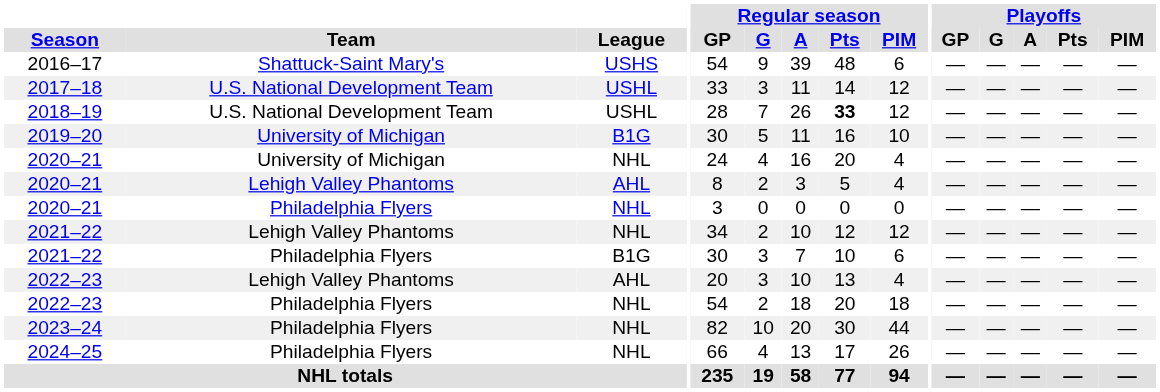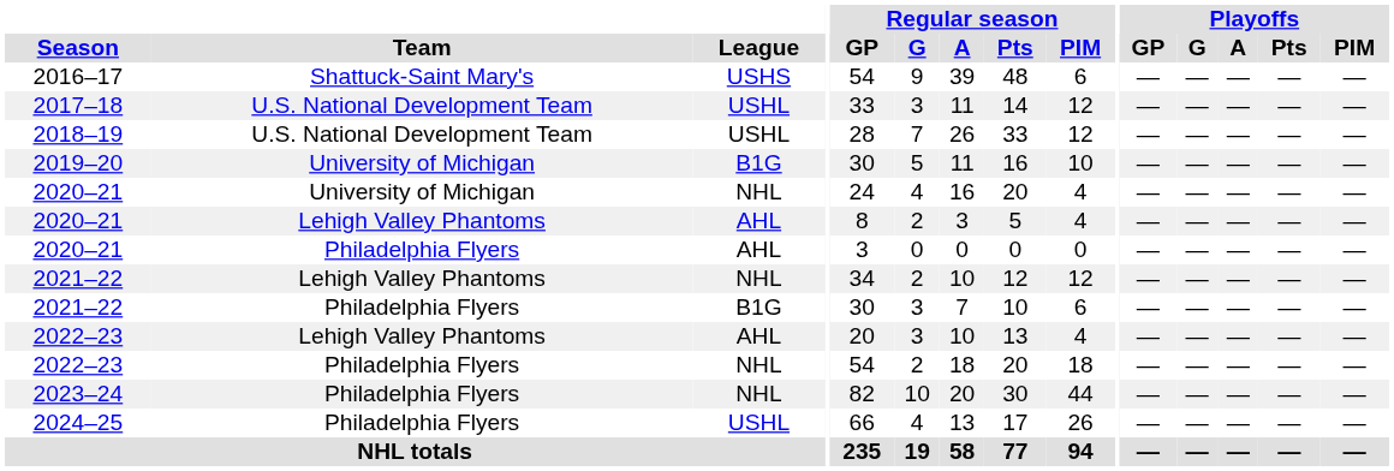2018–19 | Regular season / Pts: bold -> normal
2020–21 / Philadelphia Flyers | League: NHL -> AHL
2024–25 | League: NHL -> USHL
